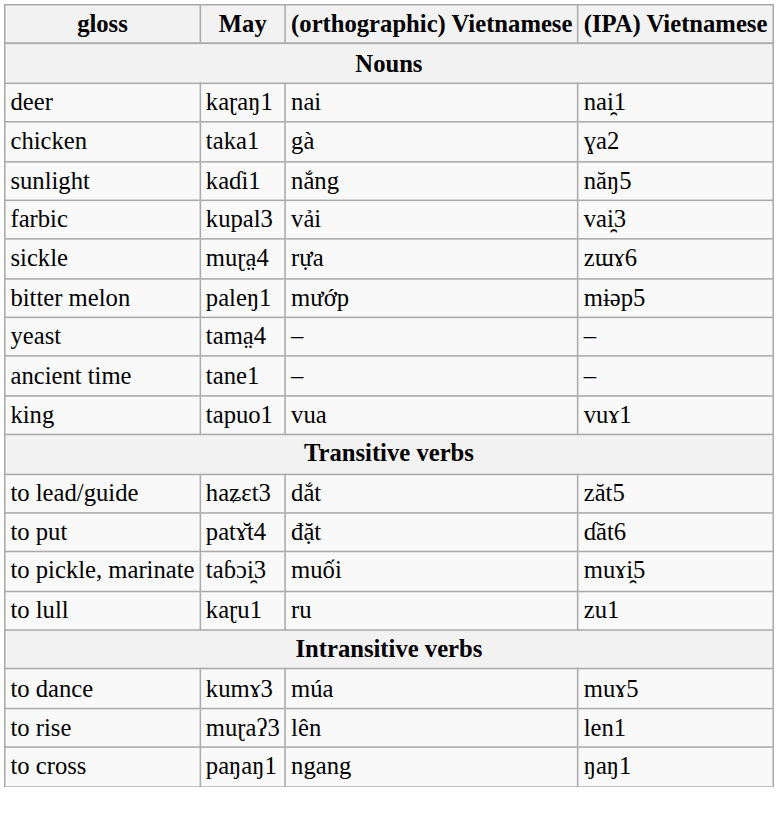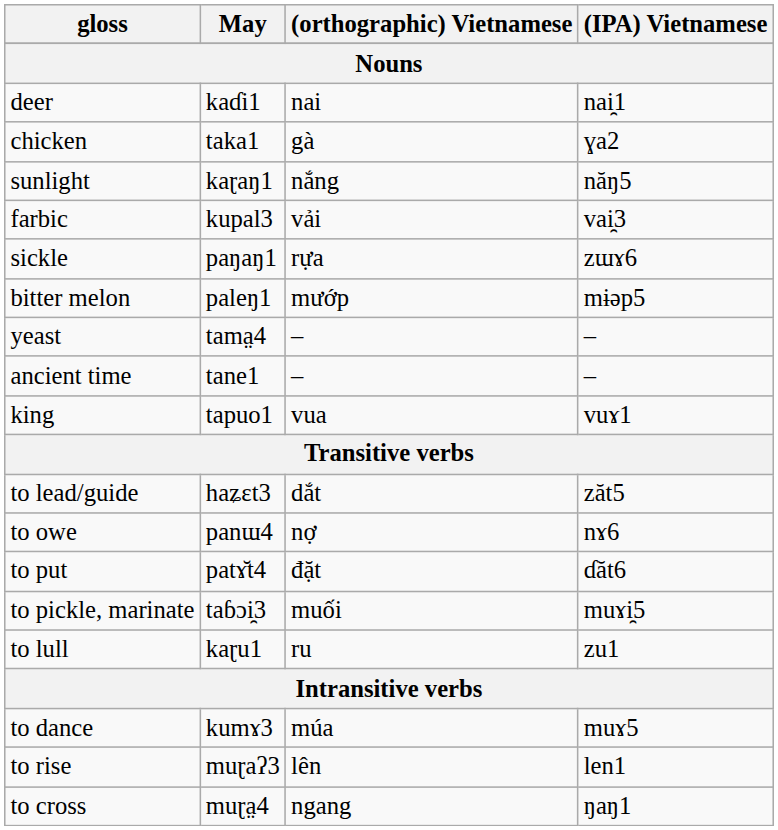deer | May: kaɽaŋ1 -> kaɗi1
sunlight | May: kaɗi1 -> kaɽaŋ1
sickle | May: muɽa̤4 -> paŋaŋ1
+ row: to owe | panɯ4 | nợ | nɤ6
to cross | May: paŋaŋ1 -> muɽa̤4
